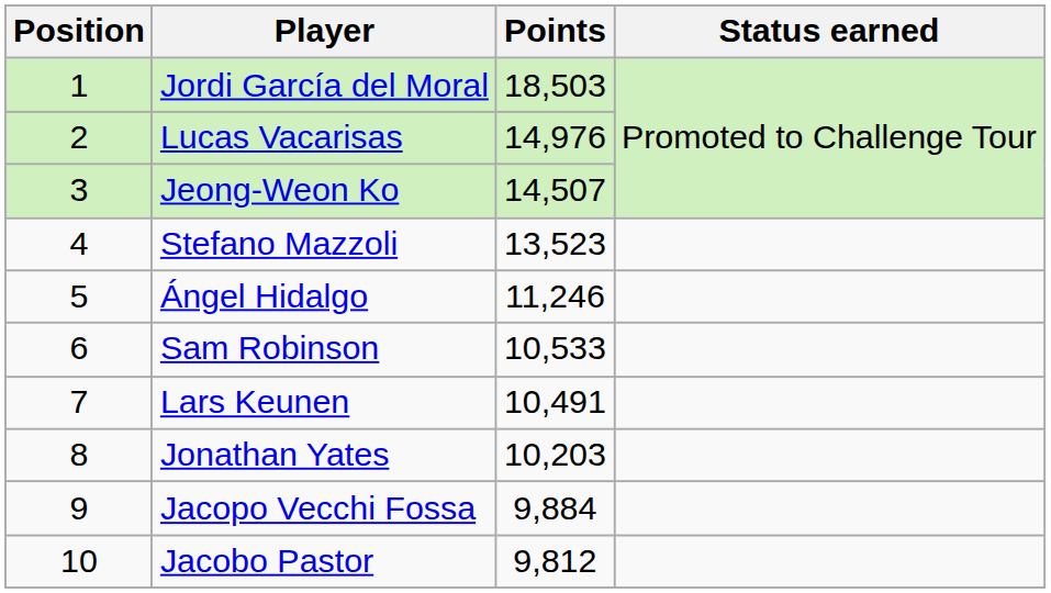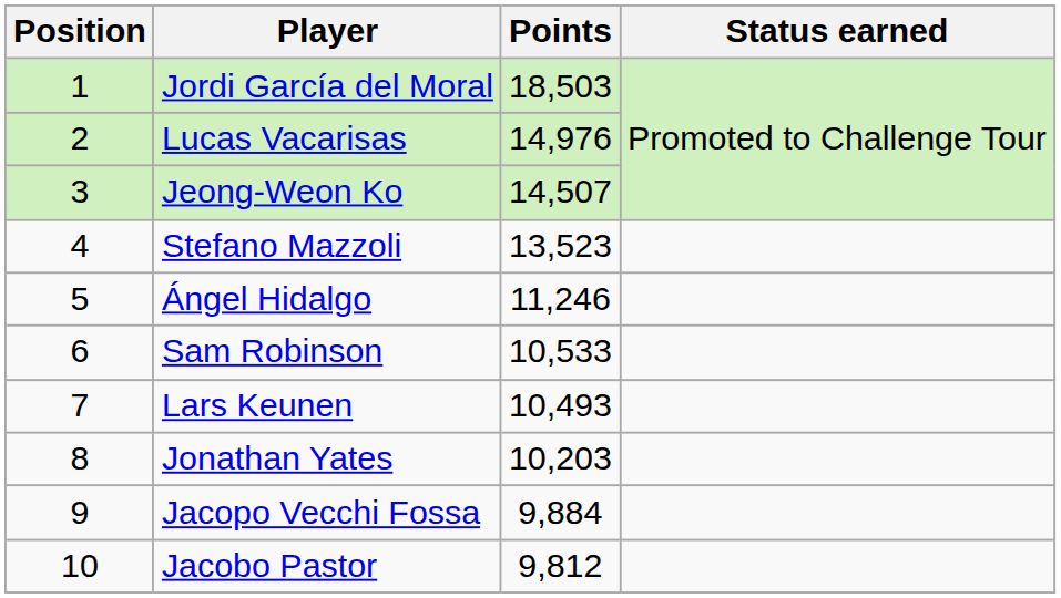Lars Keunen | Points: 10,491 -> 10,493
